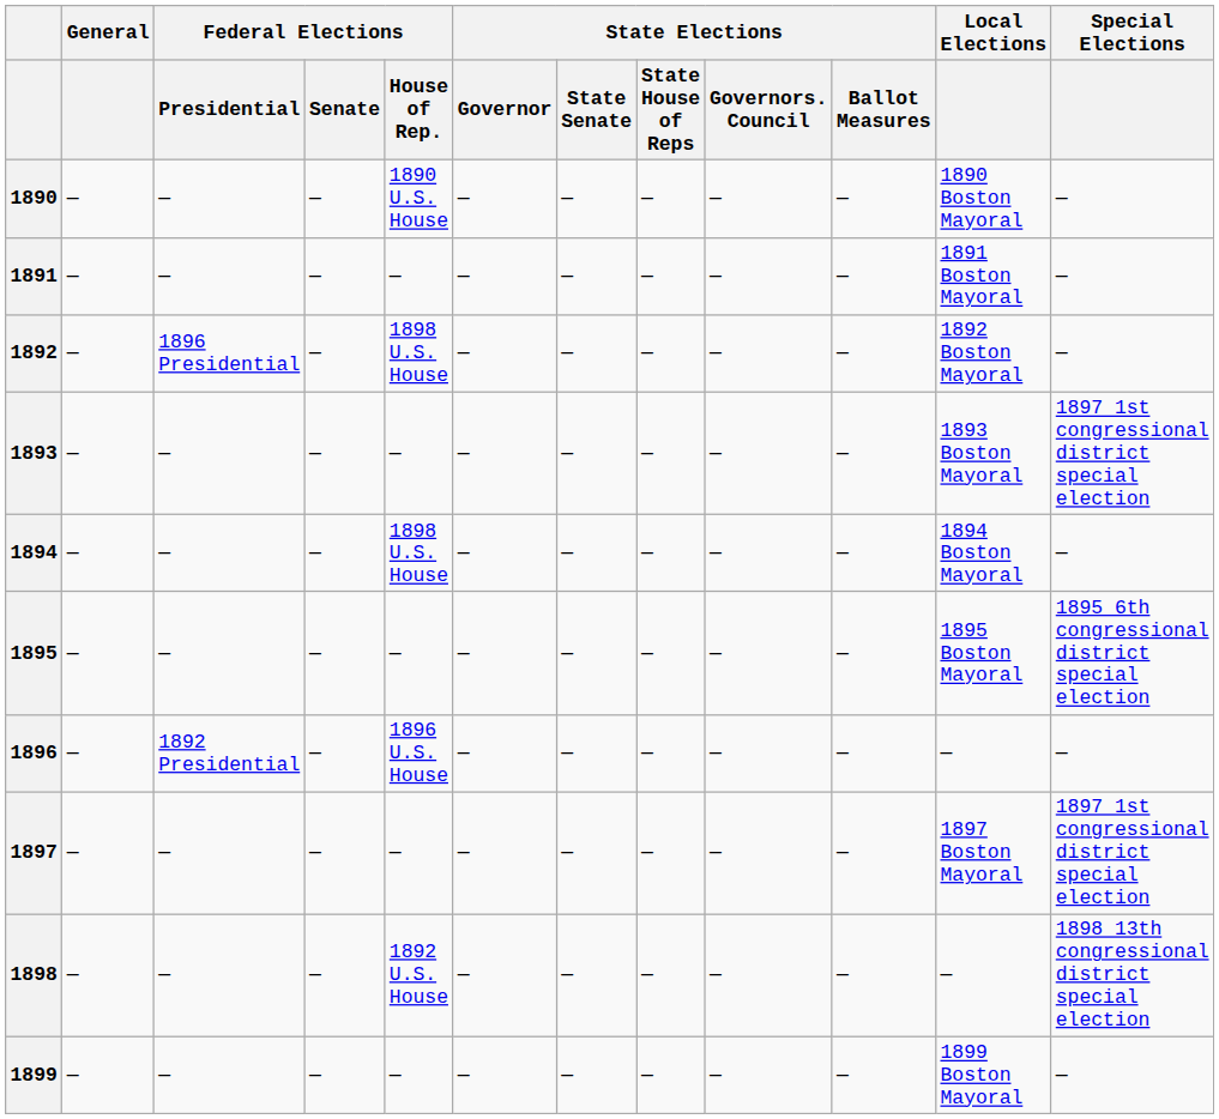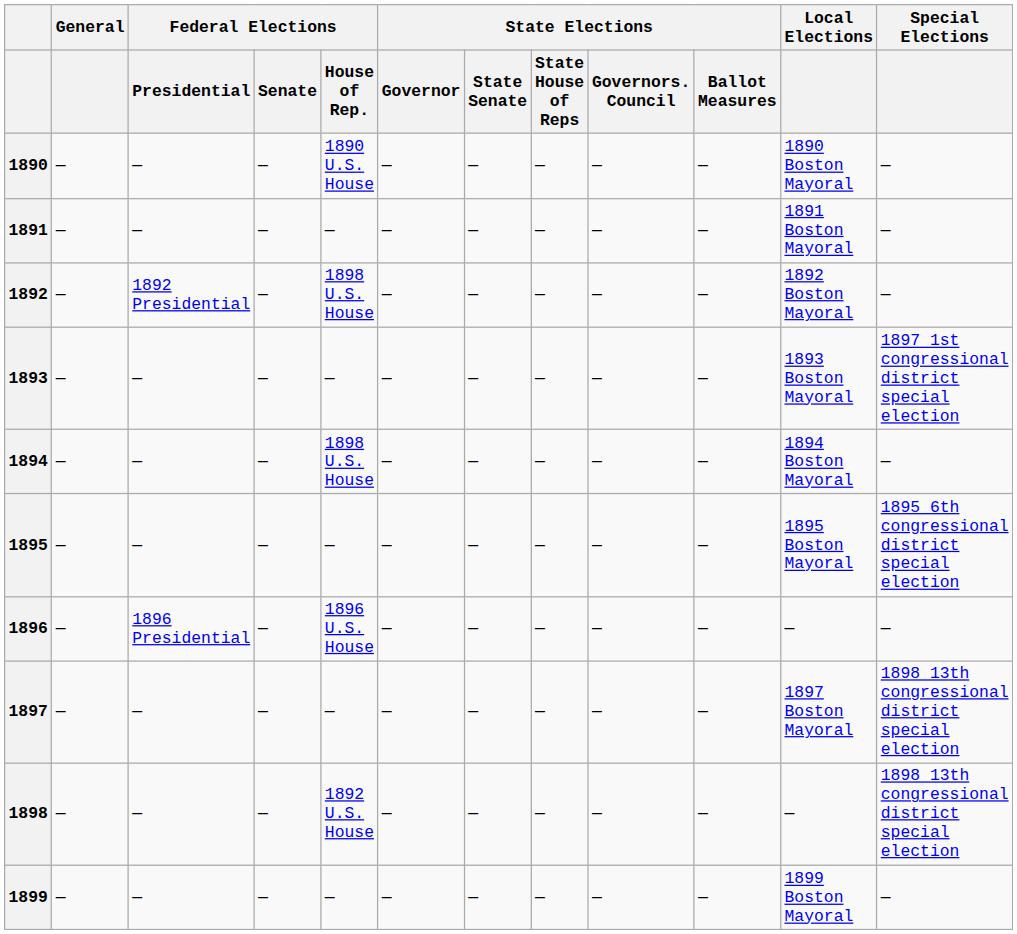1892 | Federal Elections / Presidential: 1896 Presidential -> 1892 Presidential
1896 | Federal Elections / Presidential: 1892 Presidential -> 1896 Presidential
1897 | Special Elections: 1897 1st congressional district special election -> 1898 13th congressional district special election
